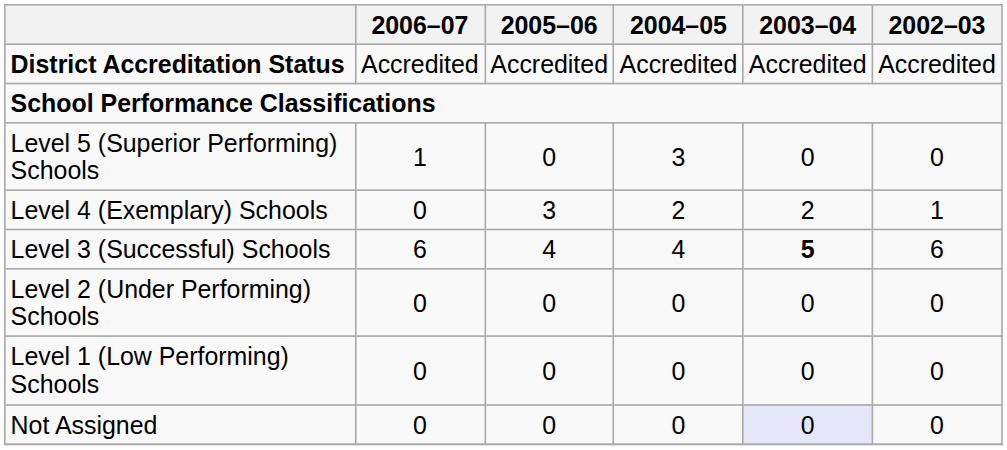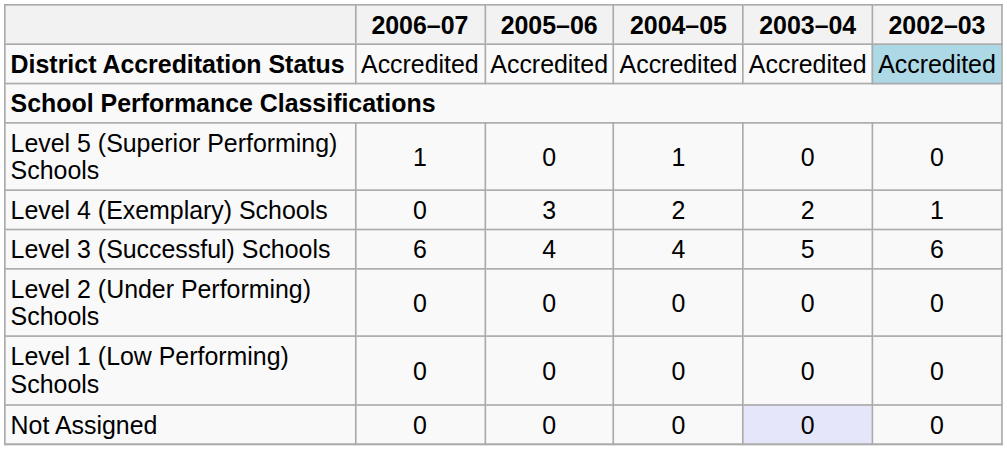District Accreditation Status | 2002–03: no background -> lightblue background
Level 5 (Superior Performing) Schools | 2004–05: 3 -> 1
Level 3 (Successful) Schools | 2003–04: bold -> normal
